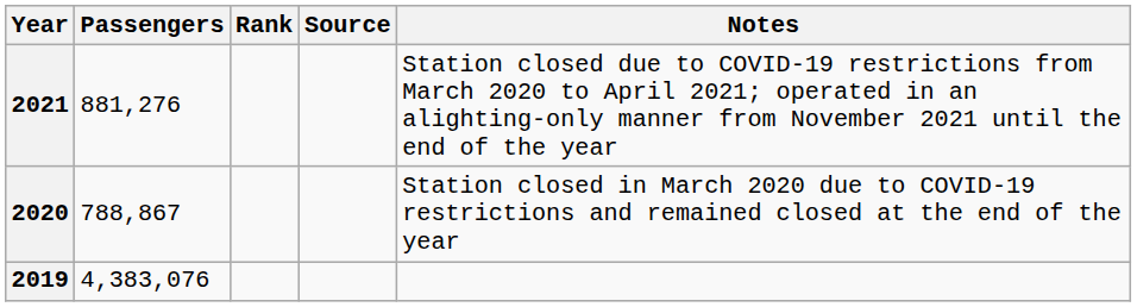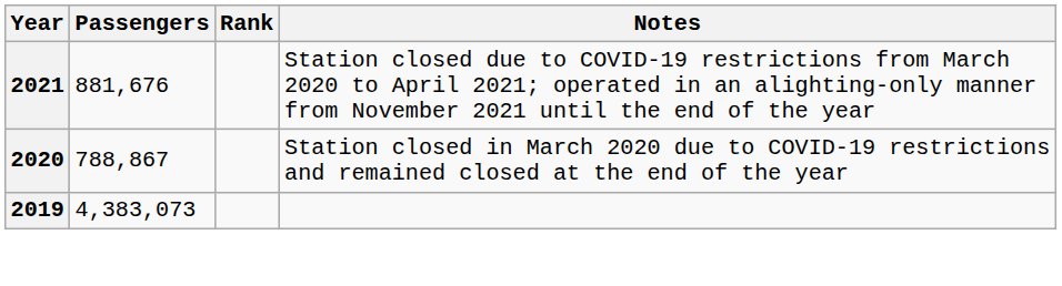- column: Source
2021 | Passengers: 881,276 -> 881,676
2019 | Passengers: 4,383,076 -> 4,383,073
